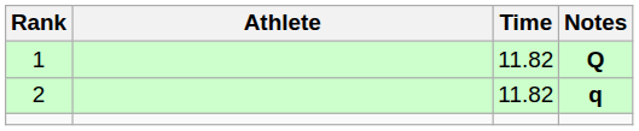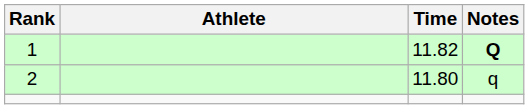2 | Time: 11.82 -> 11.80
2 | Notes: bold -> normal
